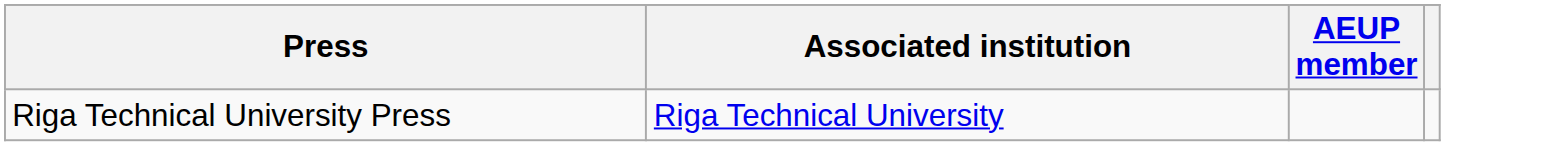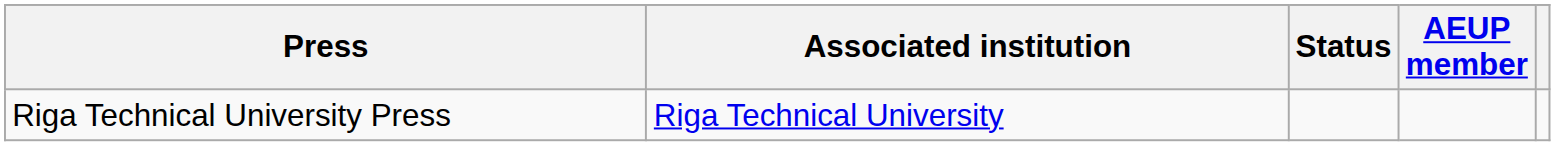+ column: Status
